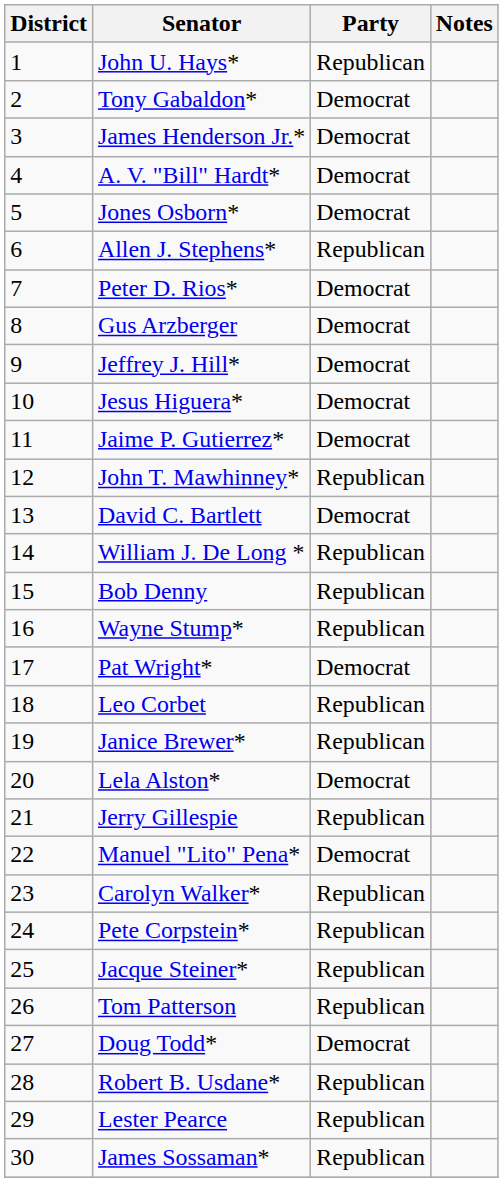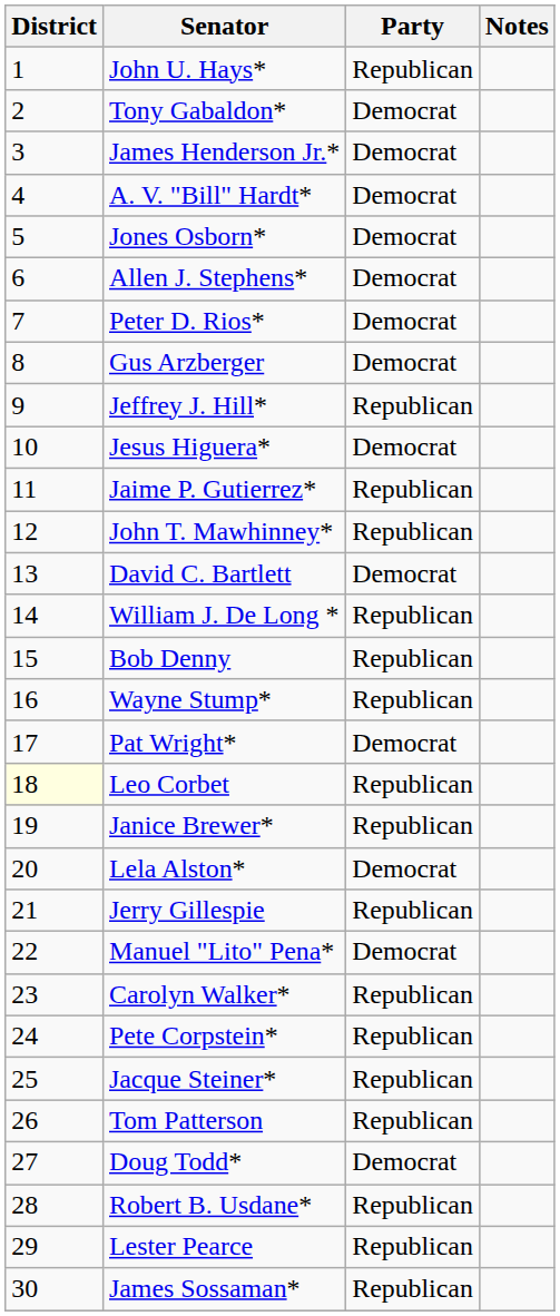Allen J. Stephens* | Party: Republican -> Democrat
Jeffrey J. Hill* | Party: Democrat -> Republican
Jaime P. Gutierrez* | Party: Democrat -> Republican
Leo Corbet | District: no background -> lightyellow background
